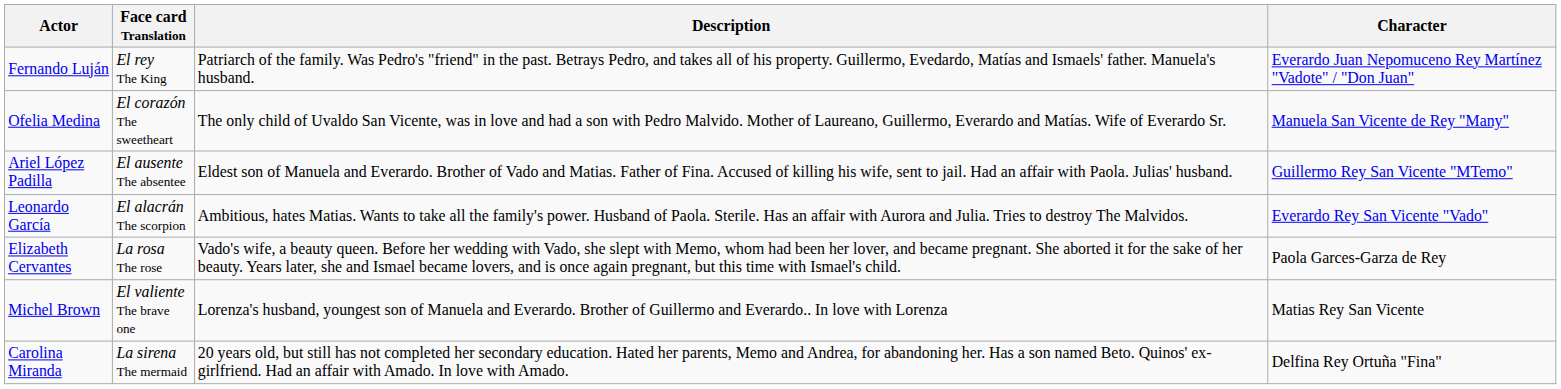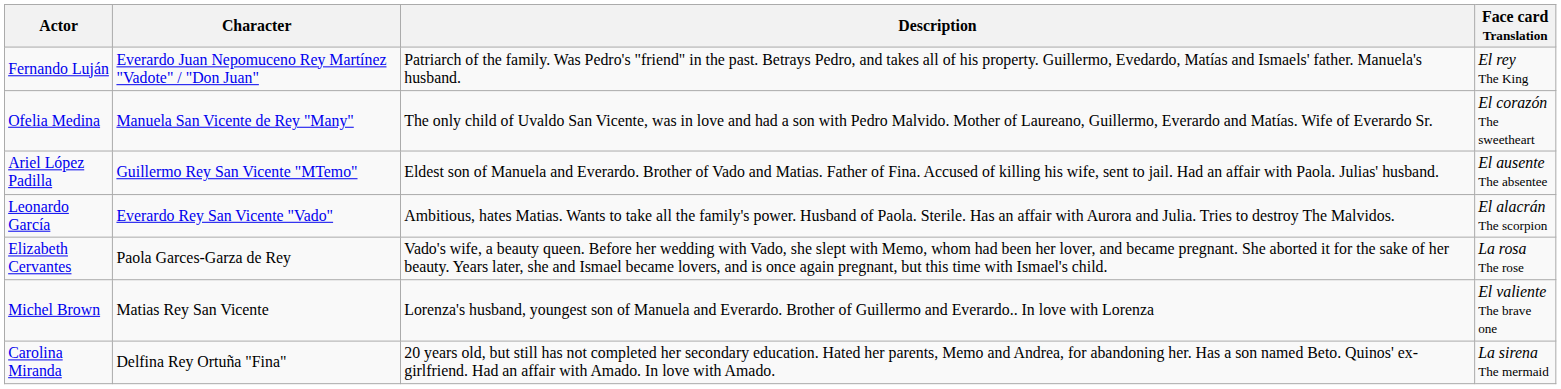columns swapped: Character <-> Face card Translation
